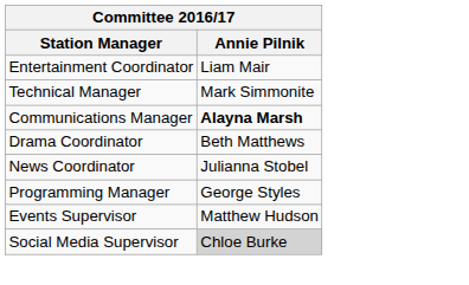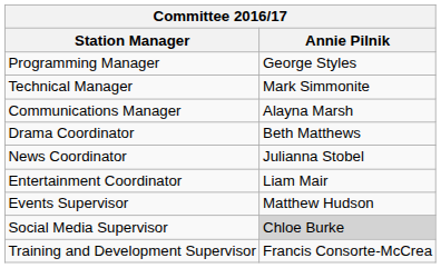rows swapped: Programming Manager <-> Entertainment Coordinator
Communications Manager | Annie Pilnik: bold -> normal
+ row: Training and Development Supervisor | Francis Consorte-McCrea
